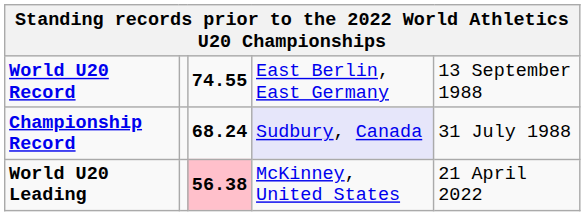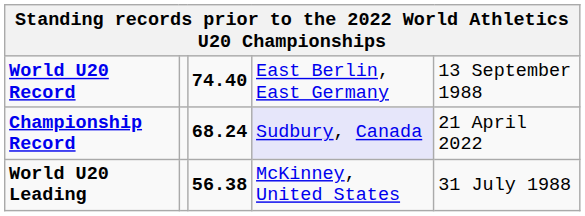World U20 Record | column 3: 74.55 -> 74.40
Championship Record | column 5: 31 July 1988 -> 21 April 2022
World U20 Leading | column 3: pink background -> no background
World U20 Leading | column 5: 21 April 2022 -> 31 July 1988
